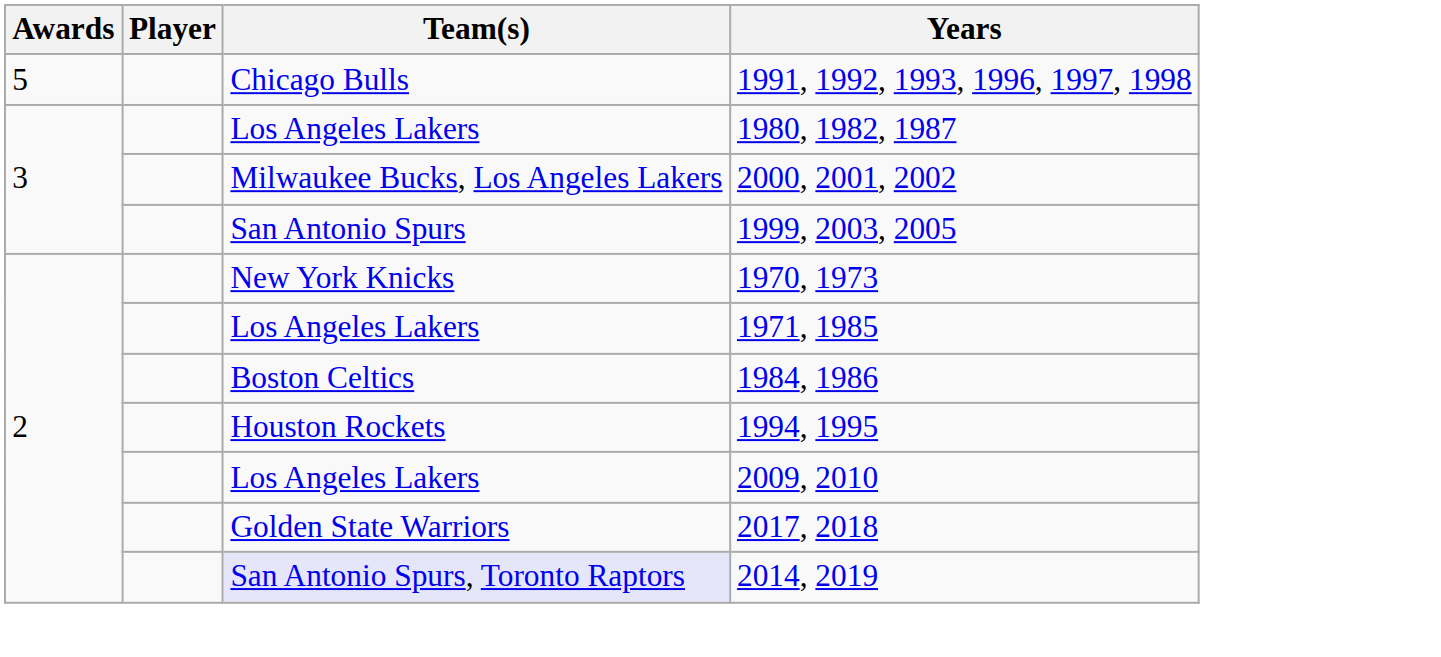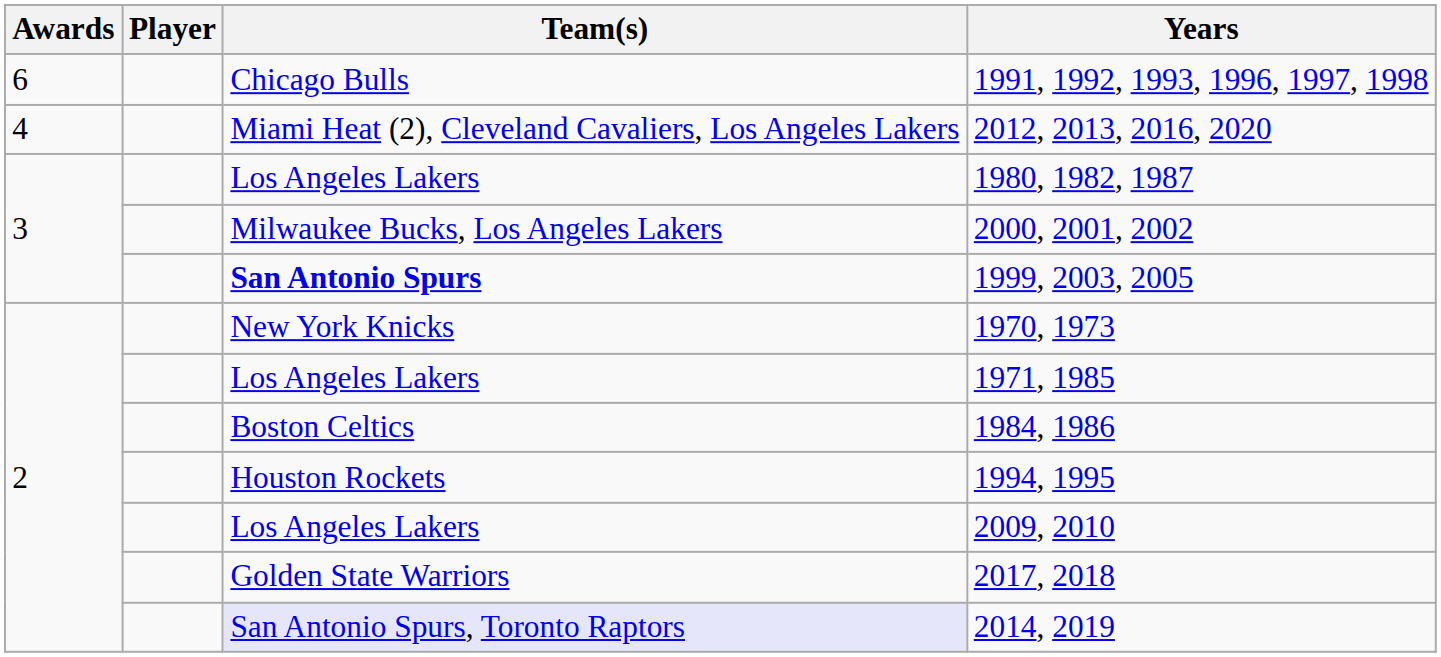1991, 1992, 1993, 1996, 1997, 1998 | Awards: 5 -> 6
+ row: 4 | Miami Heat (2), Cleveland Cavaliers, Los Angeles Lakers | 2012, 2013, 2016, 2020
1999, 2003, 2005 | Team(s): normal -> bold
